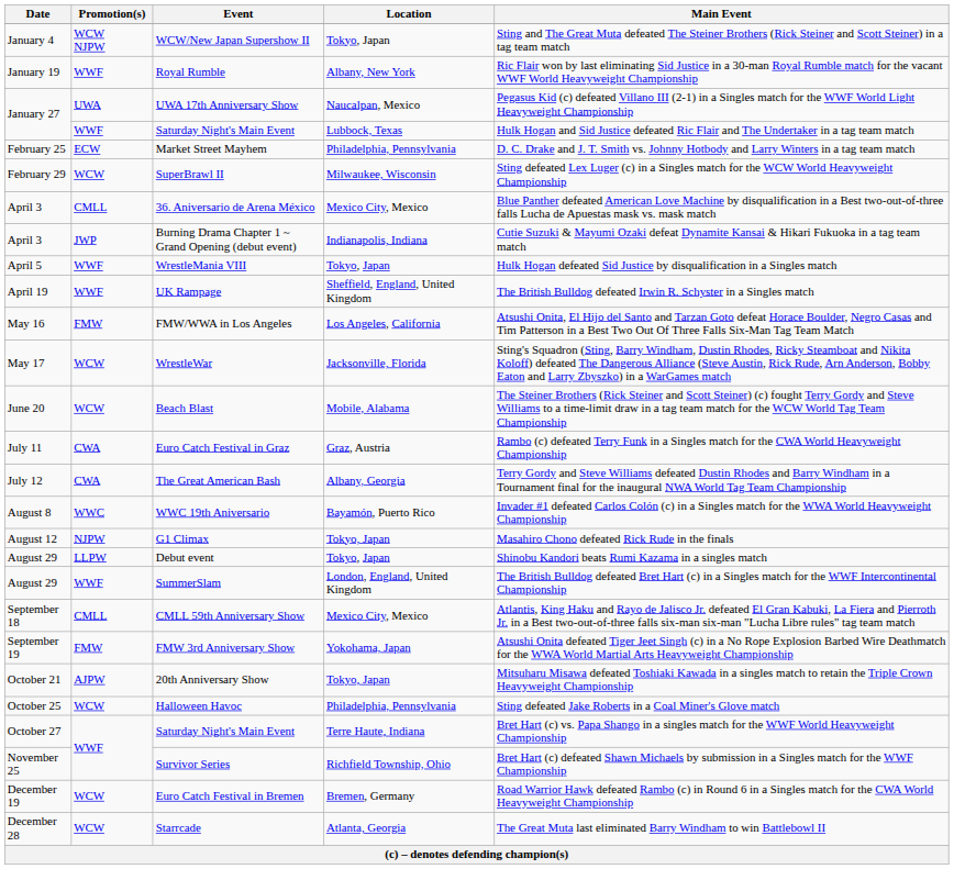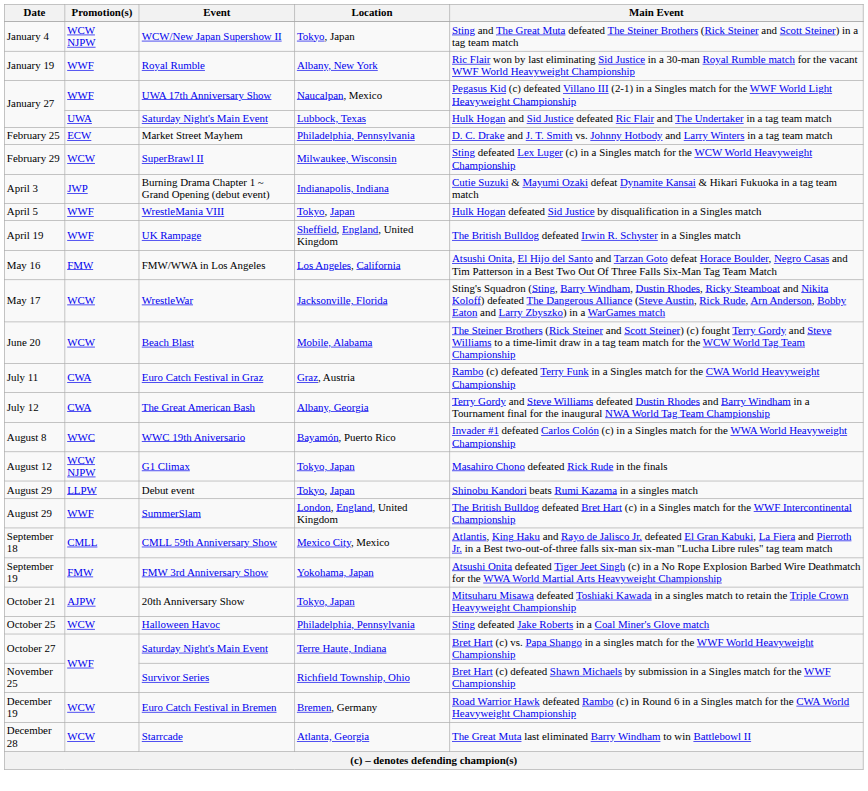UWA 17th Anniversary Show | Promotion(s): UWA -> WWF
January 27 / Saturday Night's Main Event | Promotion(s): WWF -> UWA
- row: April 3 | CMLL | 36. Aniversario de Arena México | Mexico City, Mexico | Blue Panther defeated American Love Machine by disqualification in a Best two-out-of-three falls Lucha de Apuestas mask vs. mask match
G1 Climax | Promotion(s): NJPW -> WCW NJPW
